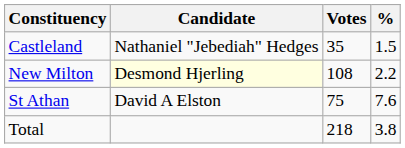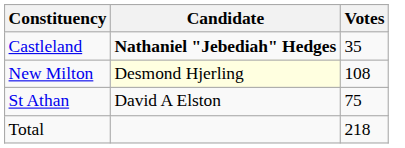- column: % | 1.5 | 2.2 | 7.6 | 3.8
Castleland | Candidate: normal -> bold
